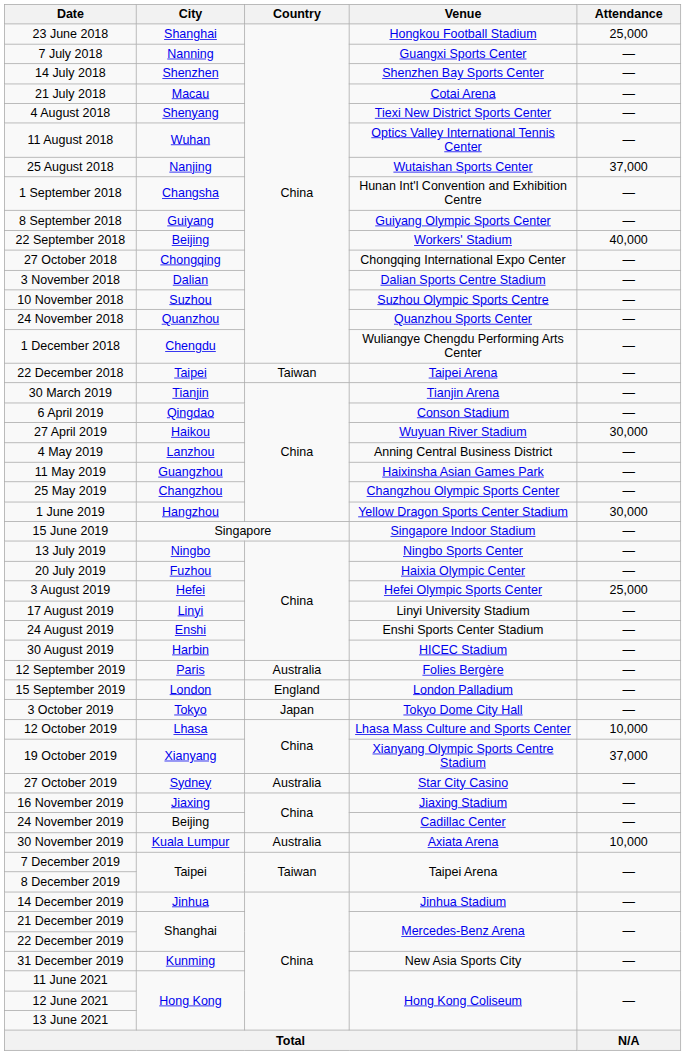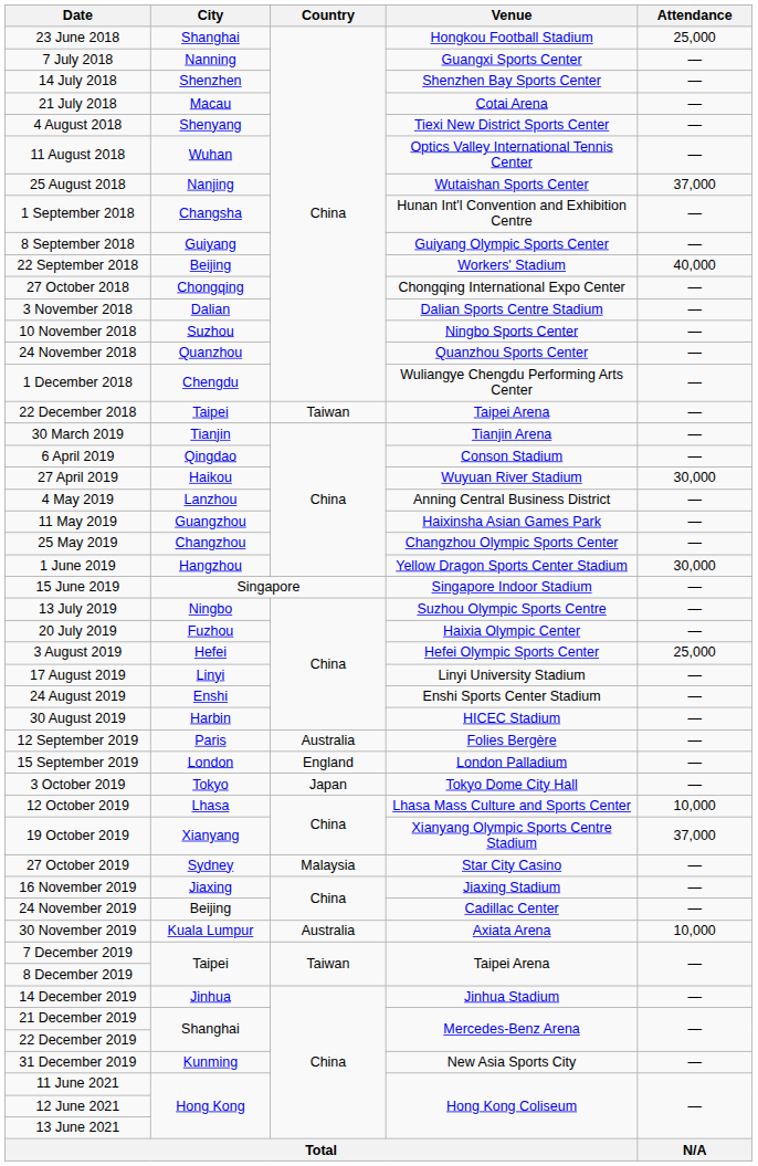10 November 2018 | Venue: Suzhou Olympic Sports Centre -> Ningbo Sports Center
13 July 2019 | Venue: Ningbo Sports Center -> Suzhou Olympic Sports Centre
27 October 2019 | Country: Australia -> Malaysia
